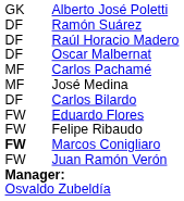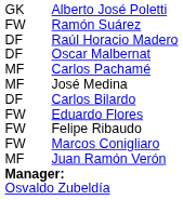Ramón Suárez | column 1: DF -> FW
Marcos Conigliaro | column 1: bold -> normal
Juan Ramón Verón | column 1: FW -> MF
